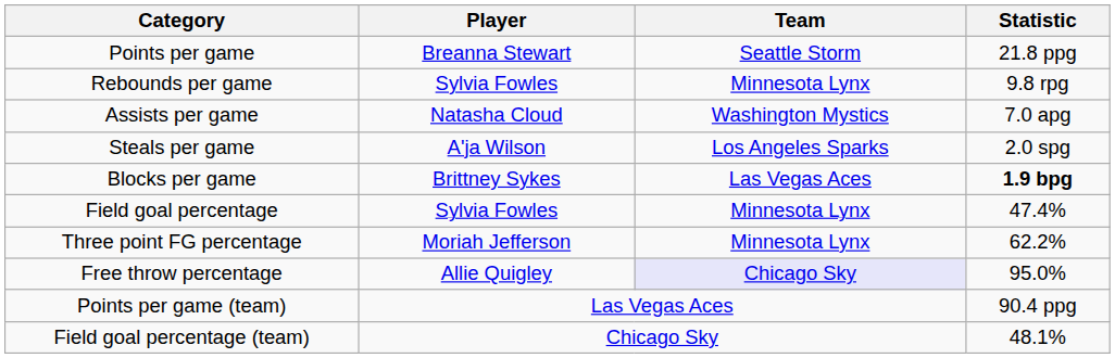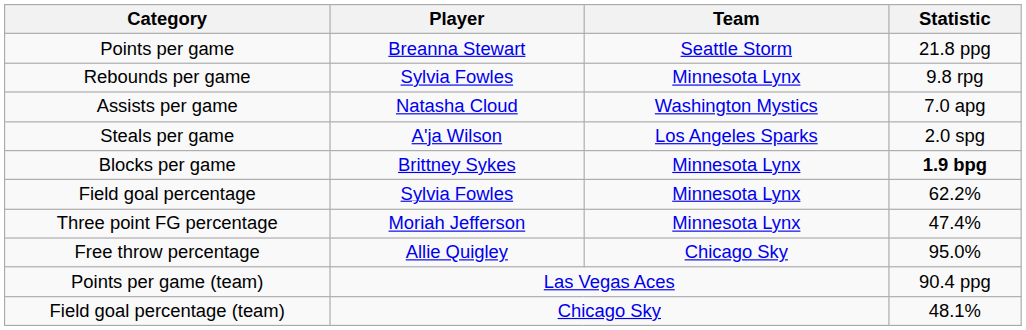Blocks per game | Team: Las Vegas Aces -> Minnesota Lynx
Field goal percentage | Statistic: 47.4% -> 62.2%
Three point FG percentage | Statistic: 62.2% -> 47.4%
Free throw percentage | Team: lavender background -> no background
